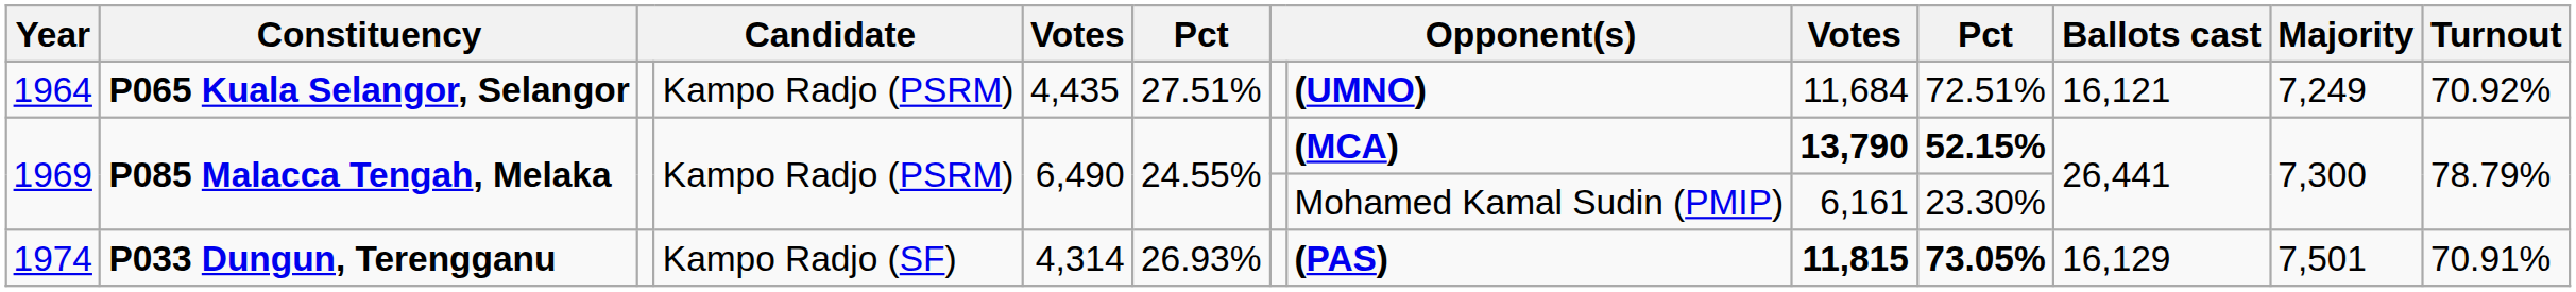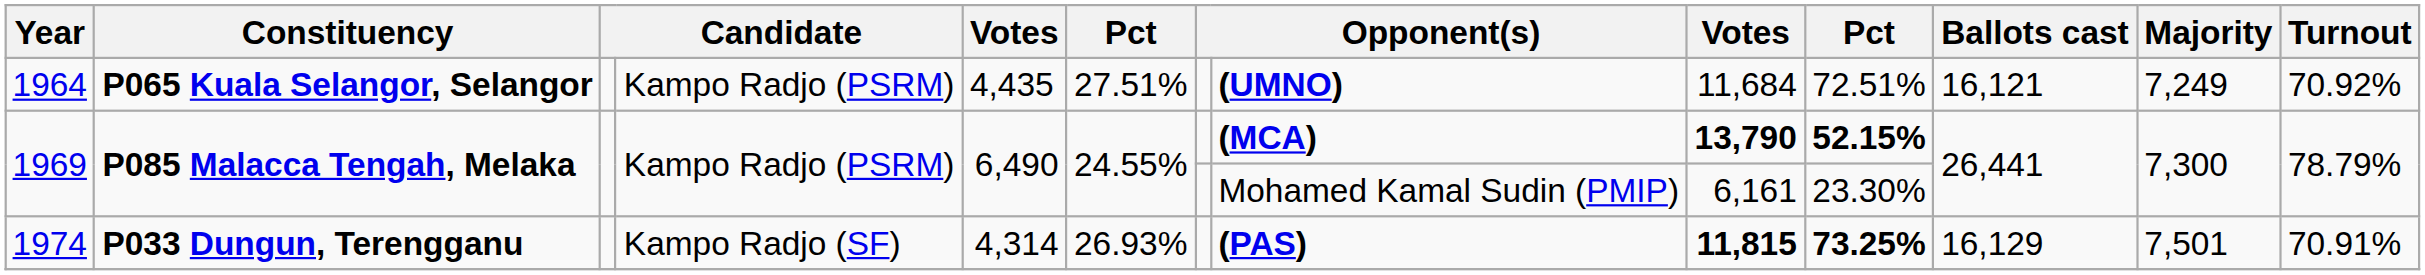1974 | column 10: 73.05% -> 73.25%
